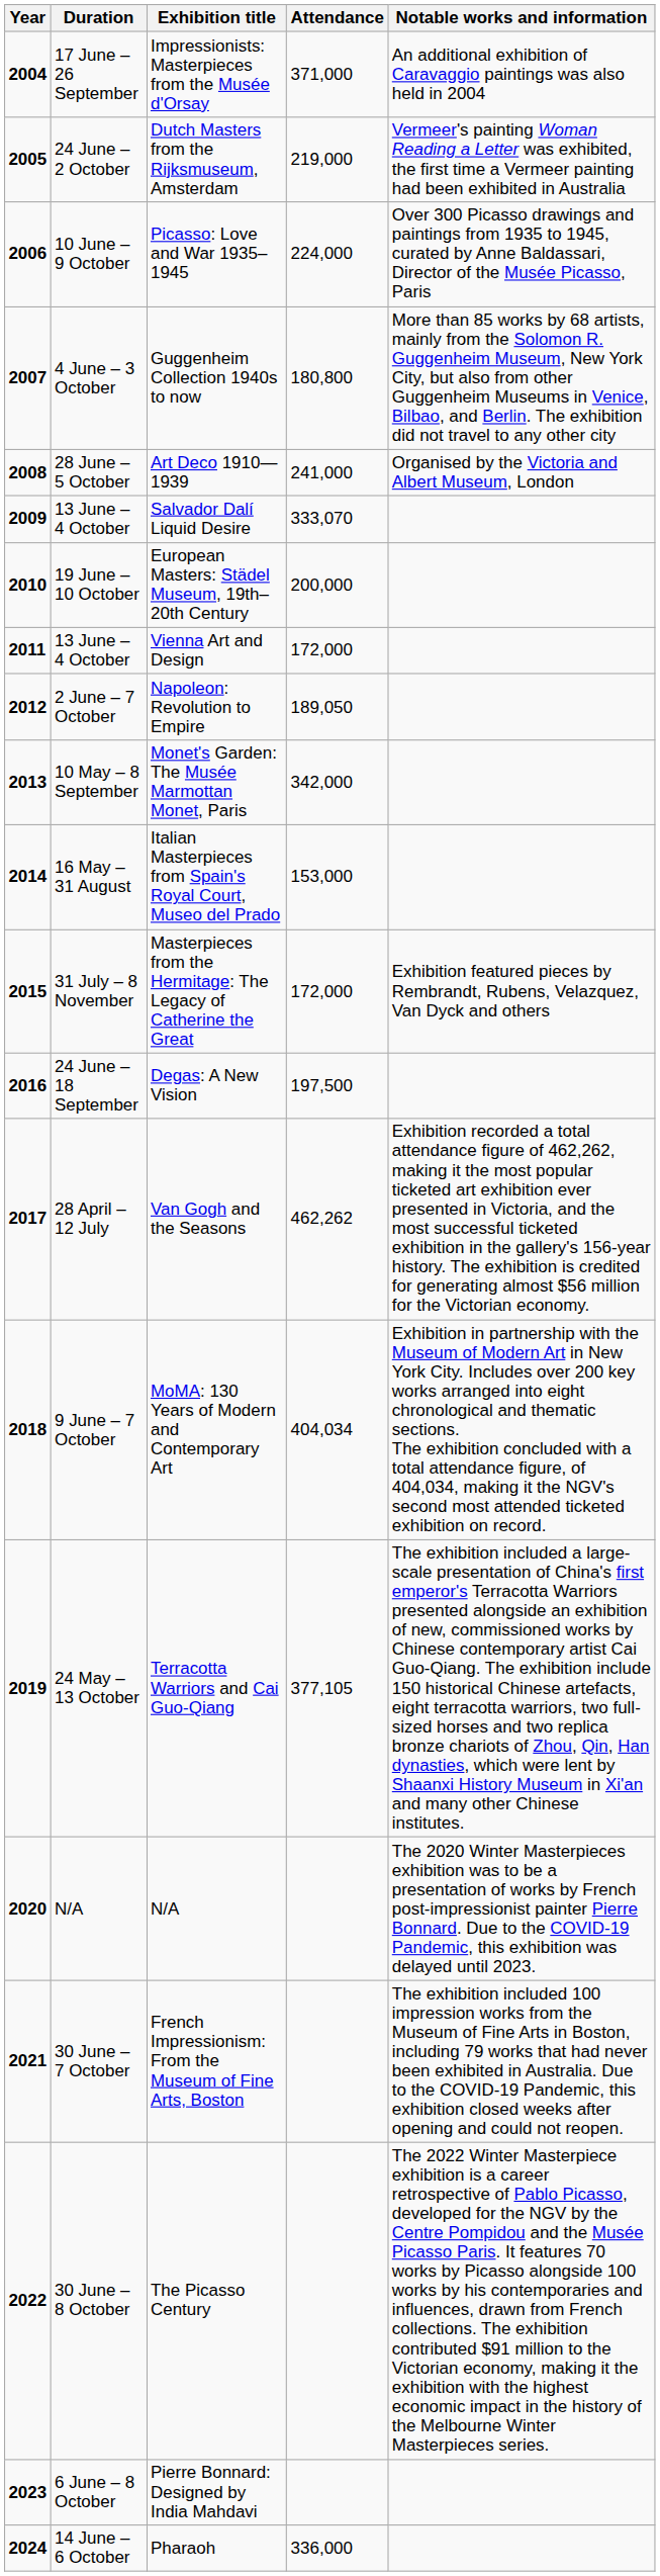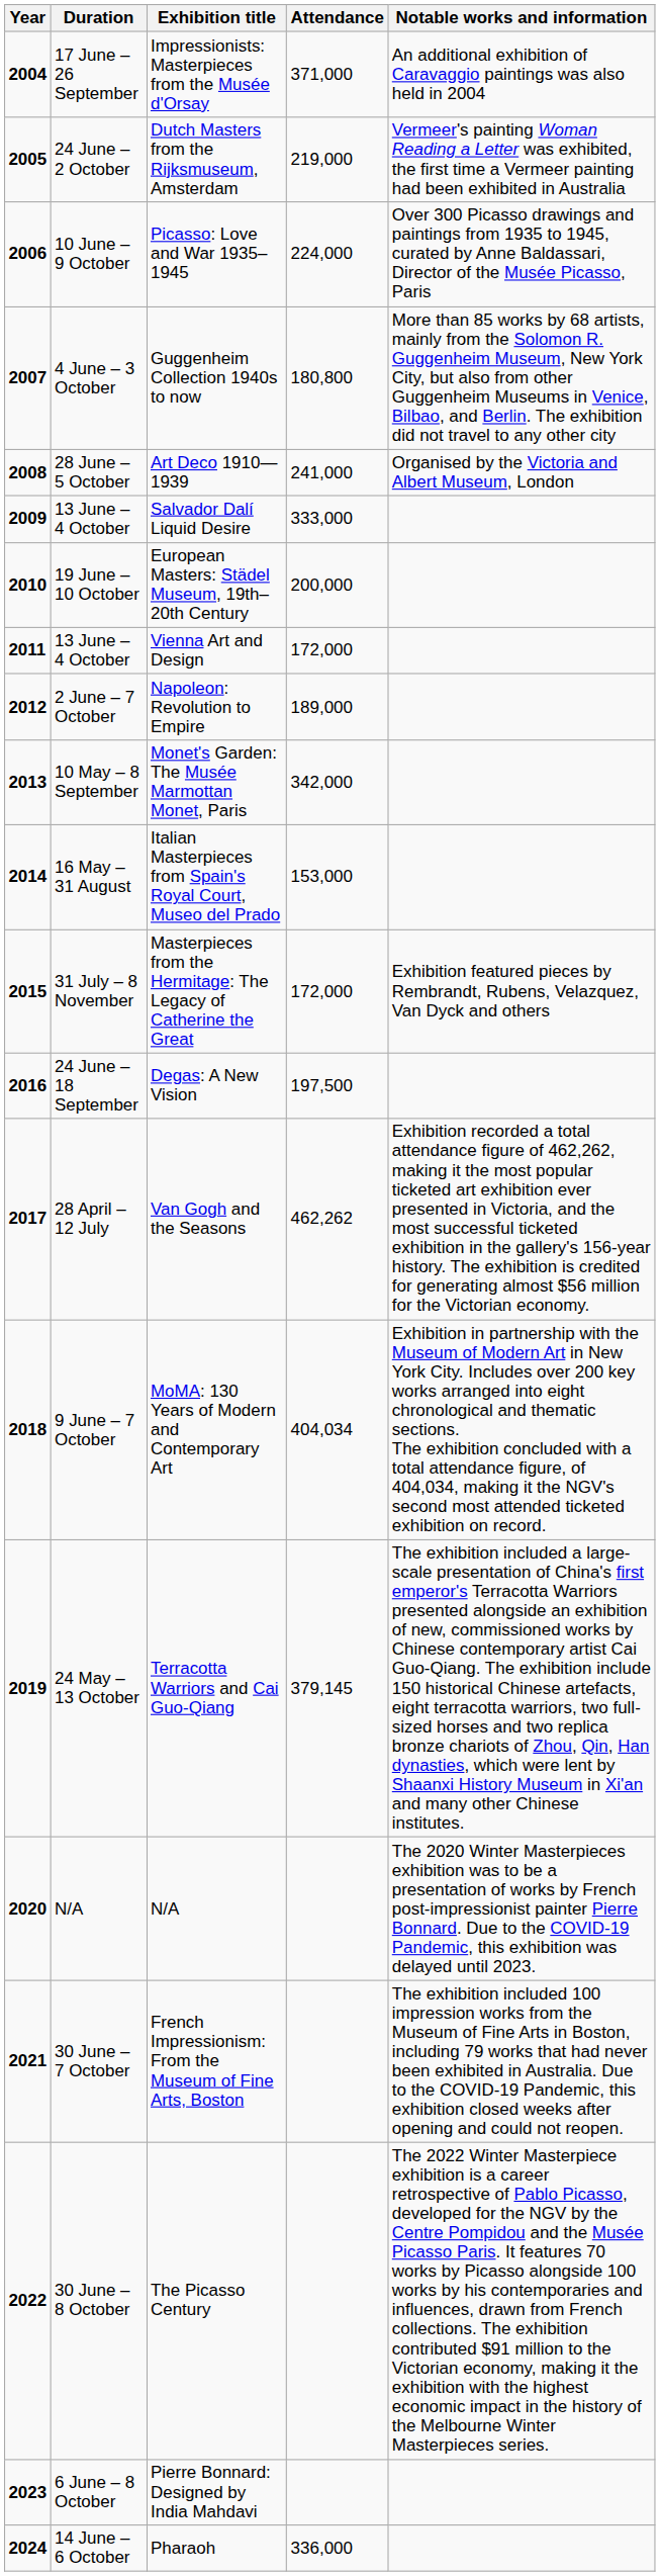Salvador Dalí Liquid Desire | Attendance: 333,070 -> 333,000
Napoleon: Revolution to Empire | Attendance: 189,050 -> 189,000
Terracotta Warriors and Cai Guo-Qiang | Attendance: 377,105 -> 379,145
